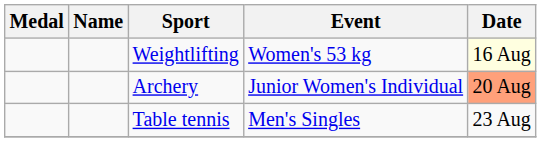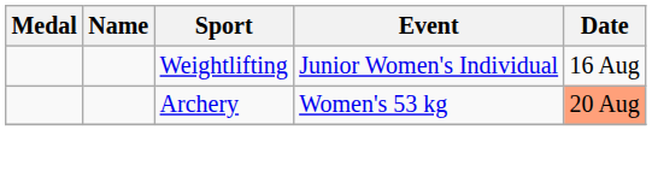Weightlifting | Event: Women's 53 kg -> Junior Women's Individual
Weightlifting | Date: lightyellow background -> no background
Archery | Event: Junior Women's Individual -> Women's 53 kg
- row: Table tennis | Men's Singles | 23 Aug
